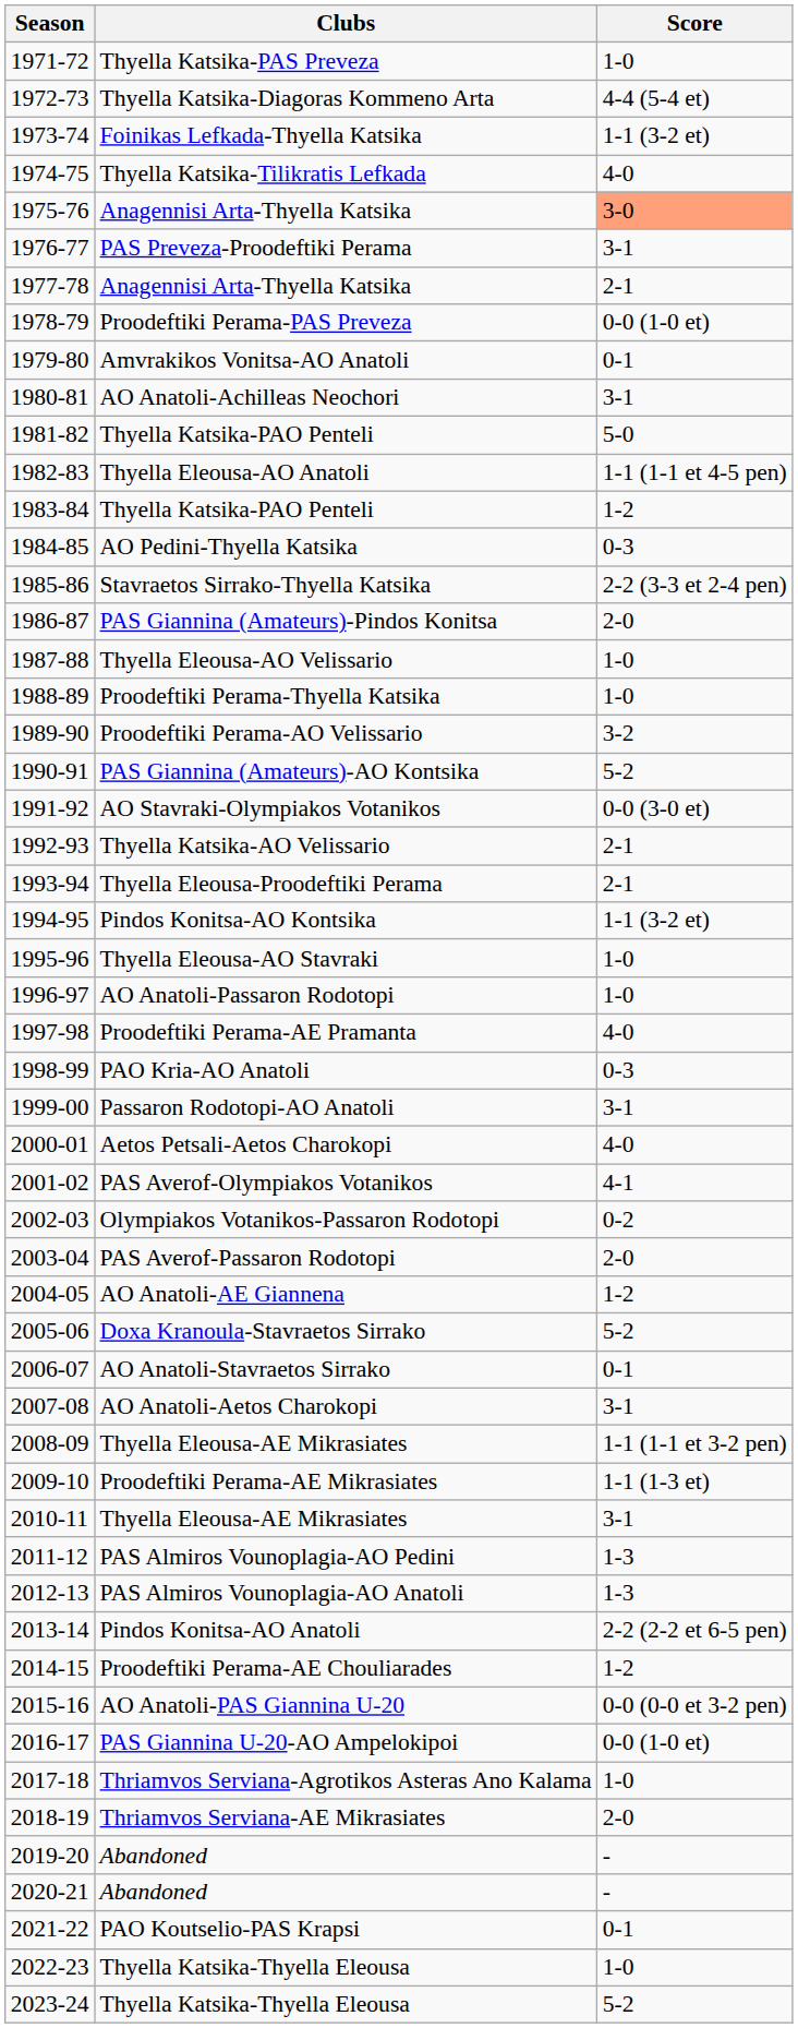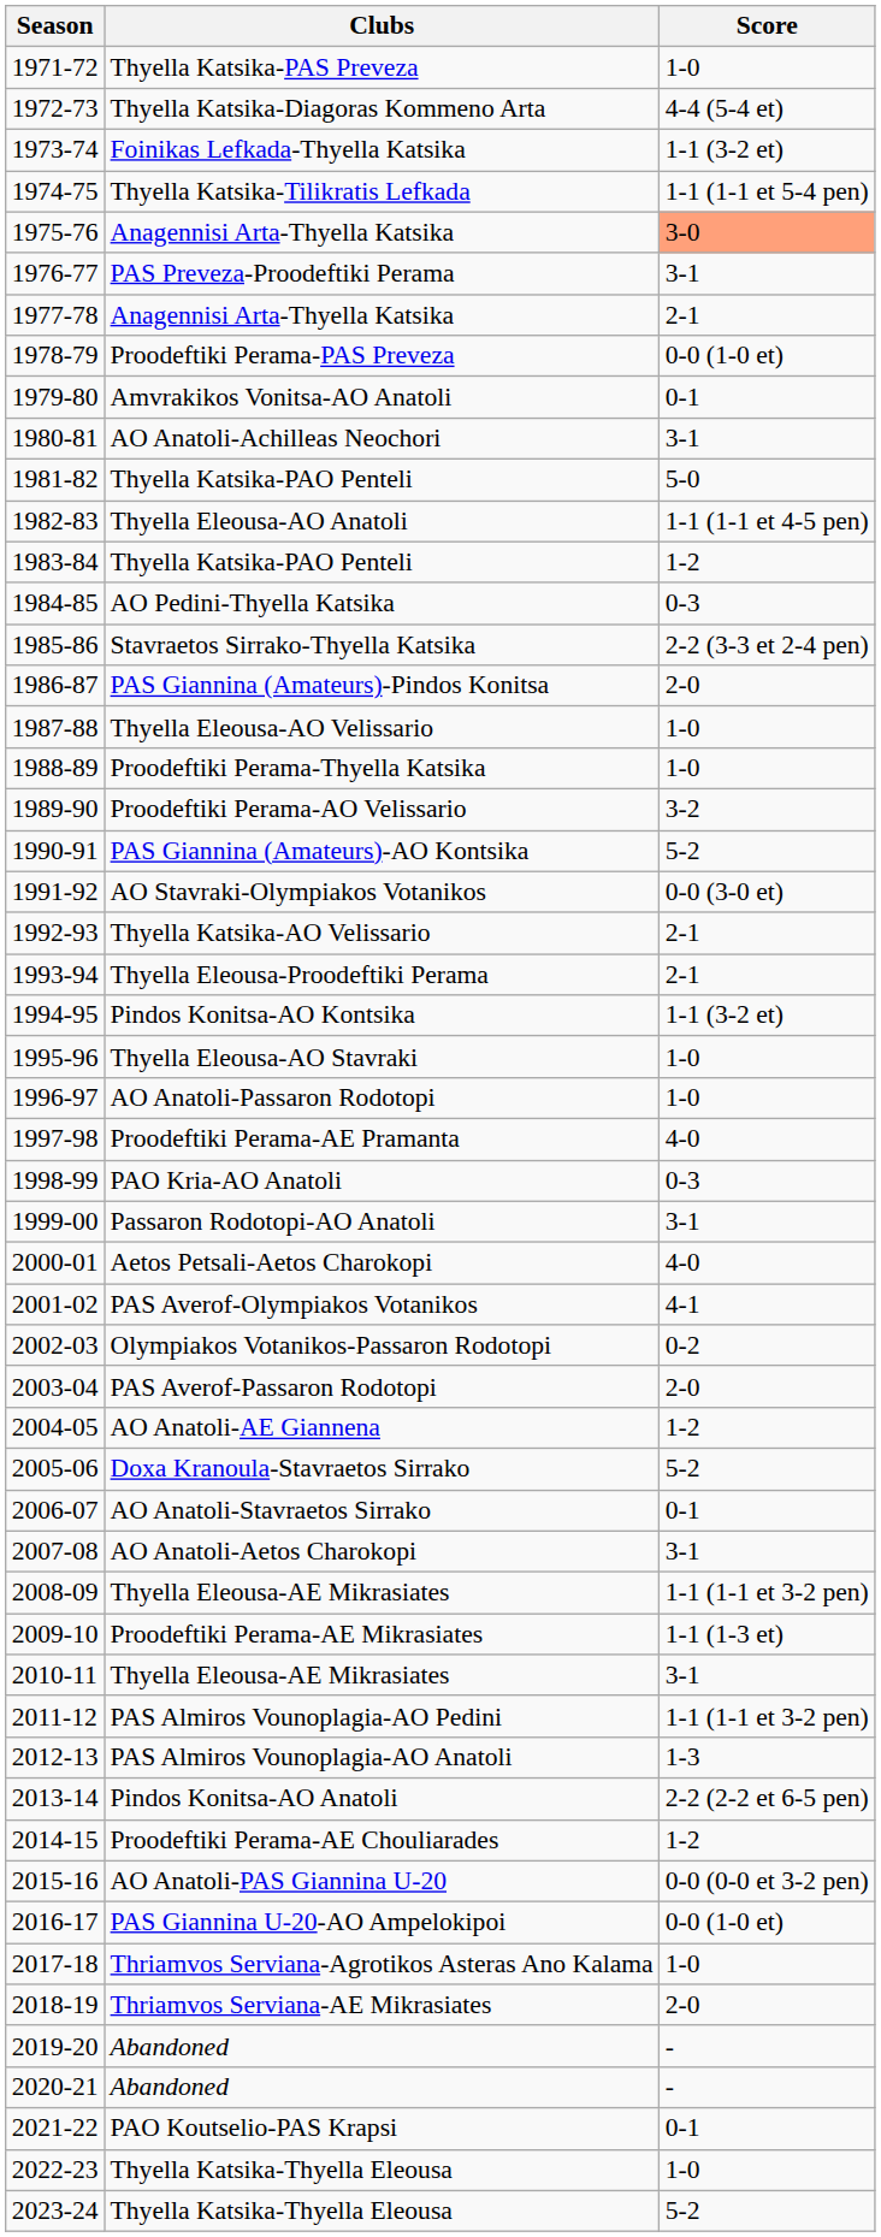Thyella Katsika-Tilikratis Lefkada | Score: 4-0 -> 1-1 (1-1 et 5-4 pen)
PAS Almiros Vounoplagia-AO Pedini | Score: 1-3 -> 1-1 (1-1 et 3-2 pen)
